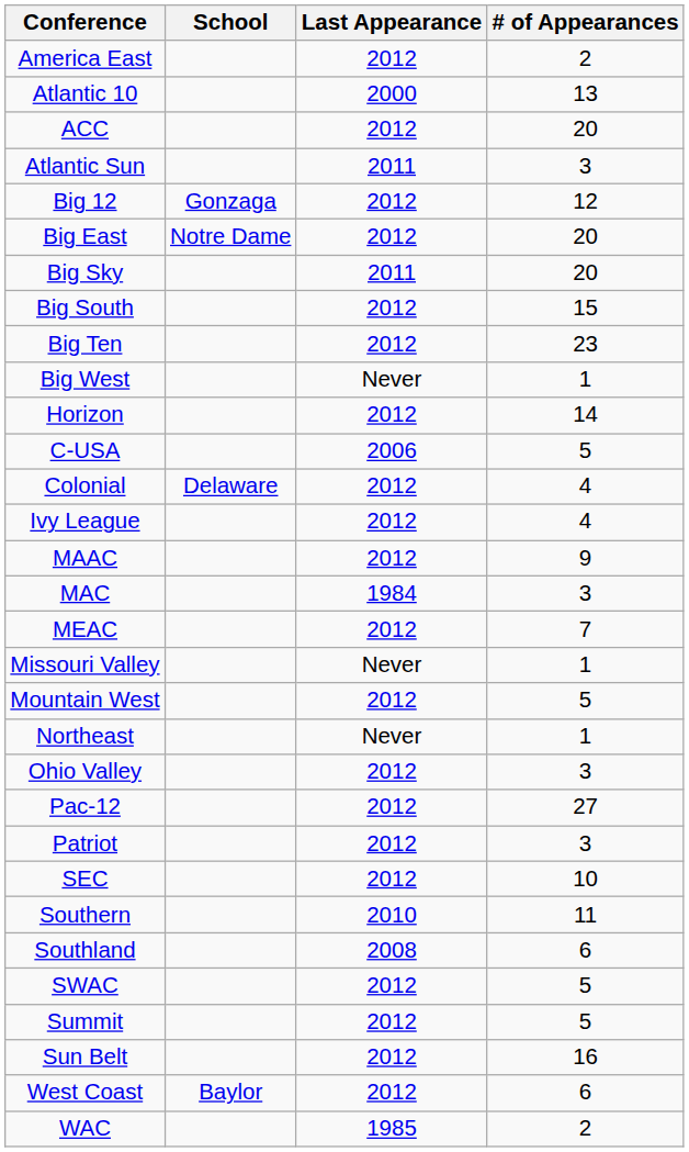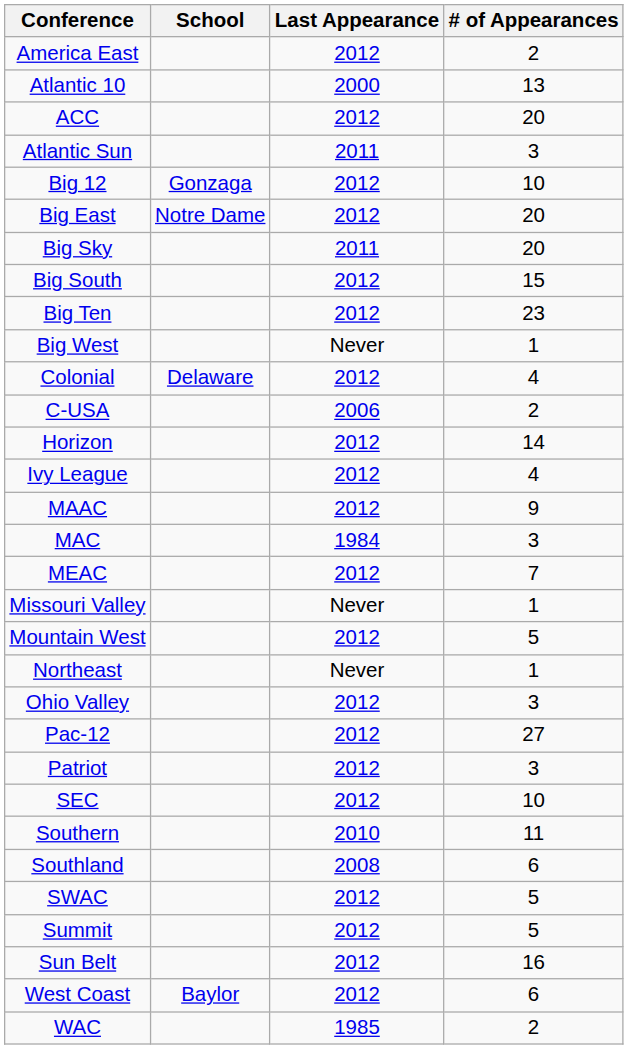Big 12 | # of Appearances: 12 -> 10
rows swapped: Colonial <-> Horizon
C-USA | # of Appearances: 5 -> 2
